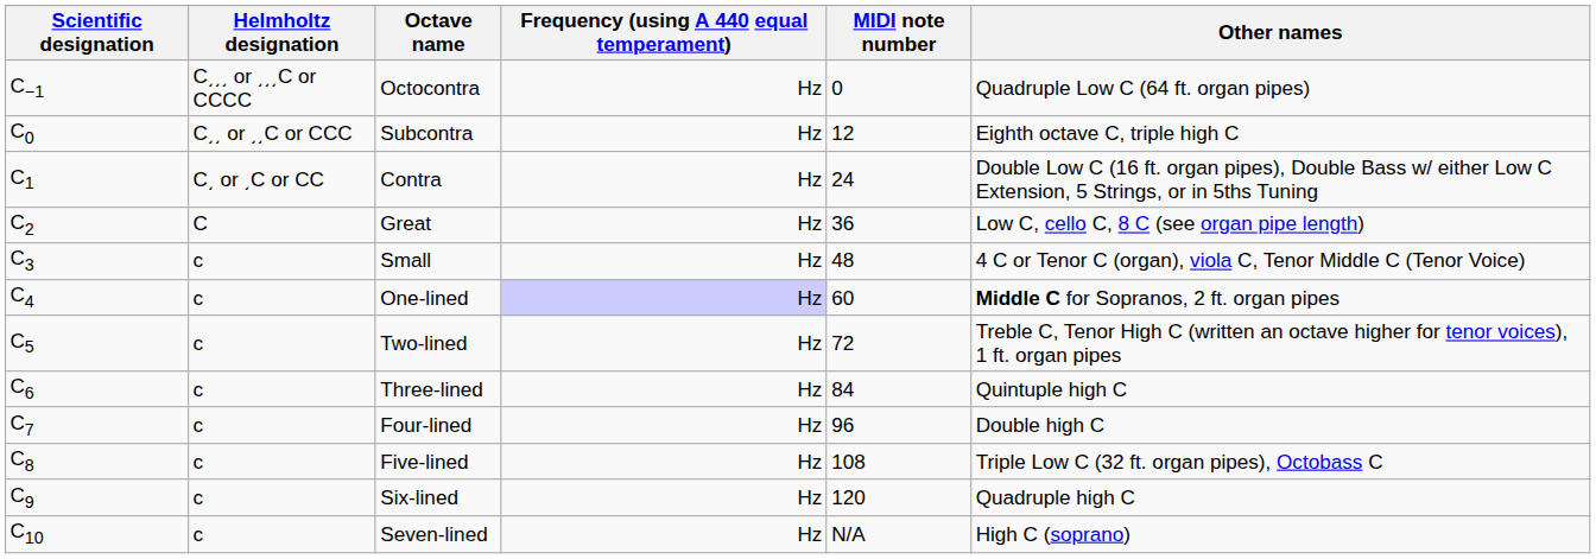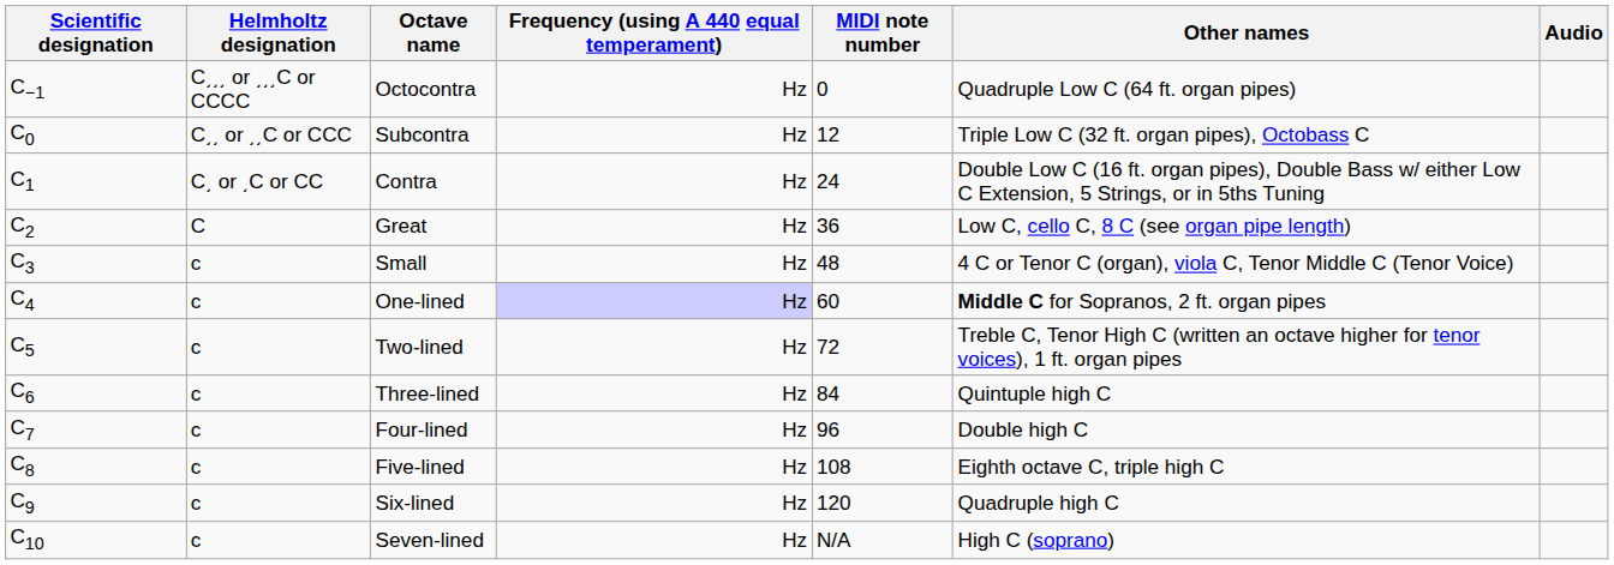+ column: Audio
Subcontra | Other names: Eighth octave C, triple high C -> Triple Low C (32 ft. organ pipes), Octobass C
Five-lined | Other names: Triple Low C (32 ft. organ pipes), Octobass C -> Eighth octave C, triple high C
